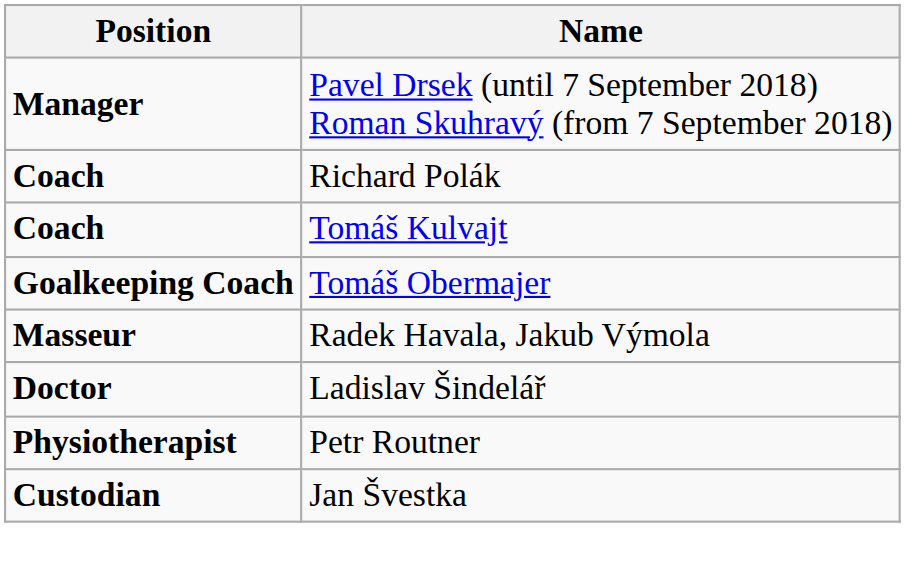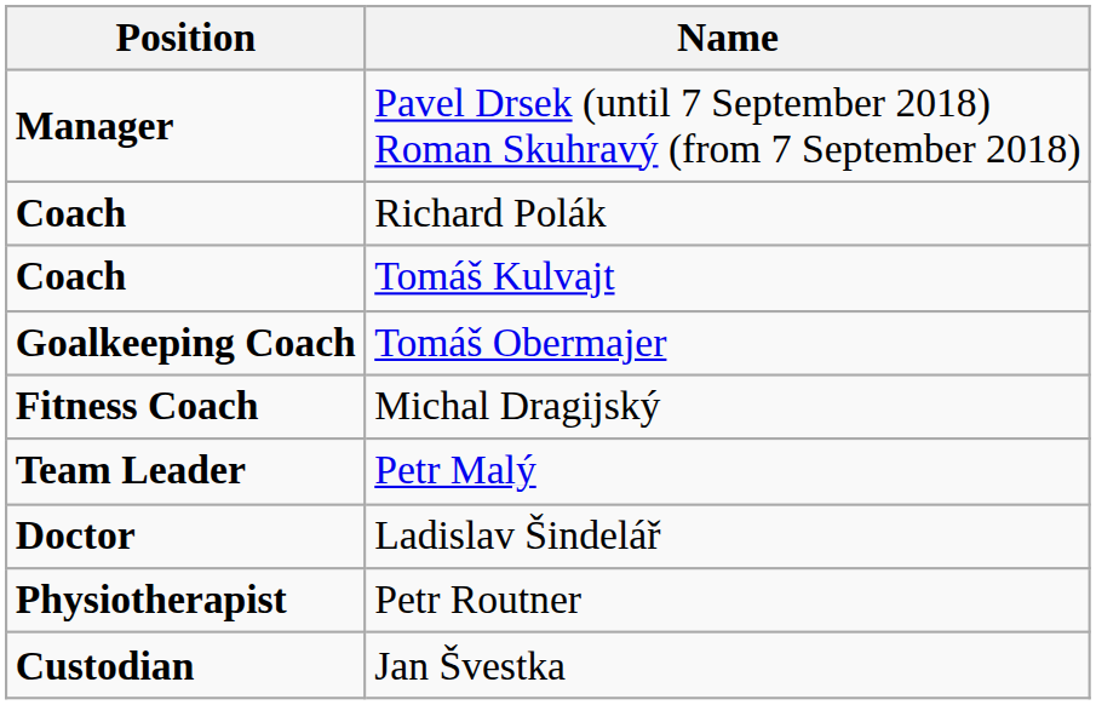+ row: Fitness Coach | Michal Dragijský
+ row: Team Leader | Petr Malý
- row: Masseur | Radek Havala, Jakub Výmola
